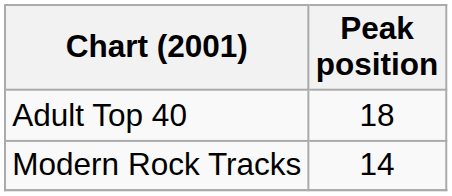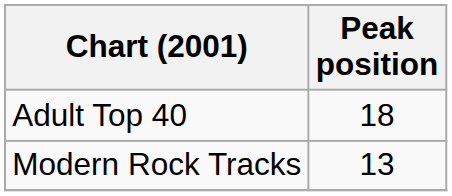Modern Rock Tracks | Peak position: 14 -> 13
